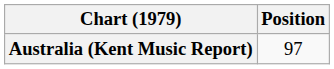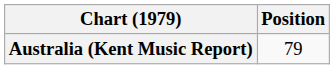Australia (Kent Music Report) | Position: 97 -> 79
